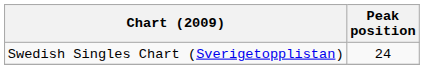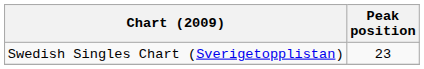Swedish Singles Chart (Sverigetopplistan) | Peak position: 24 -> 23
